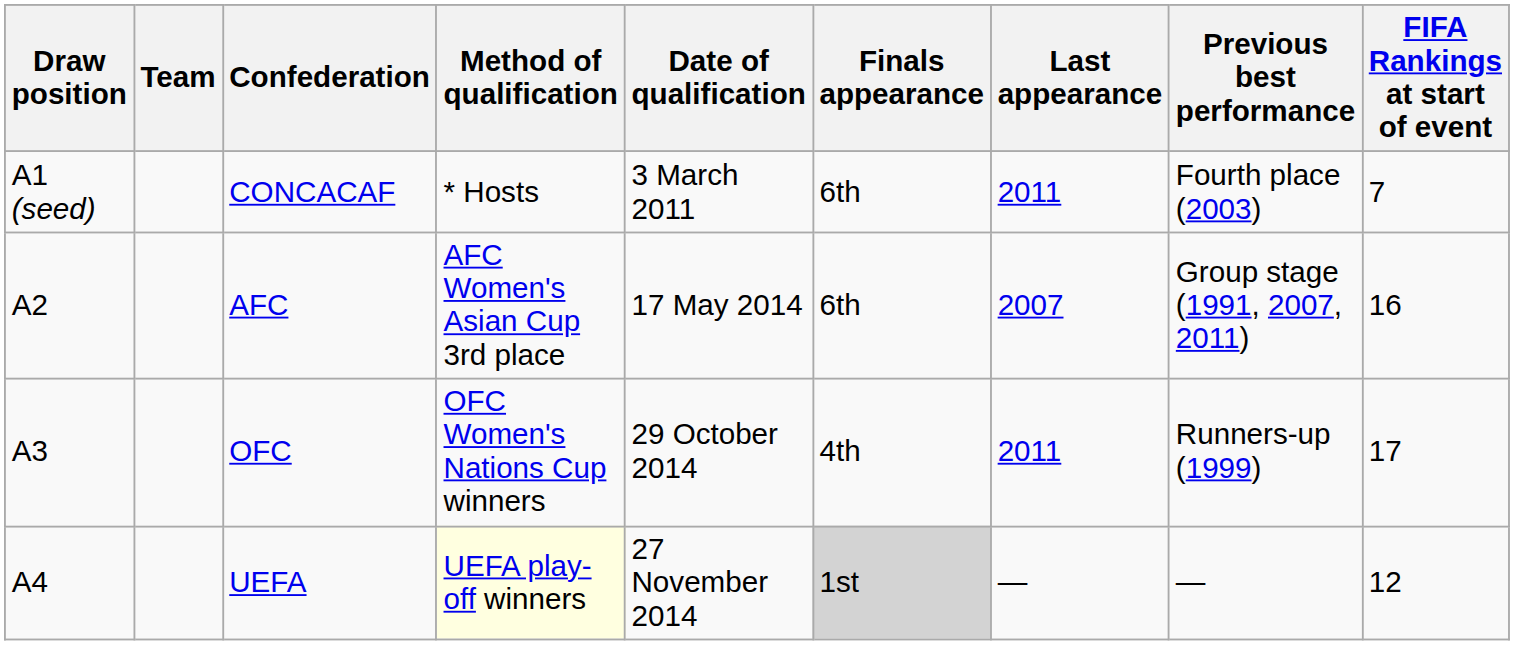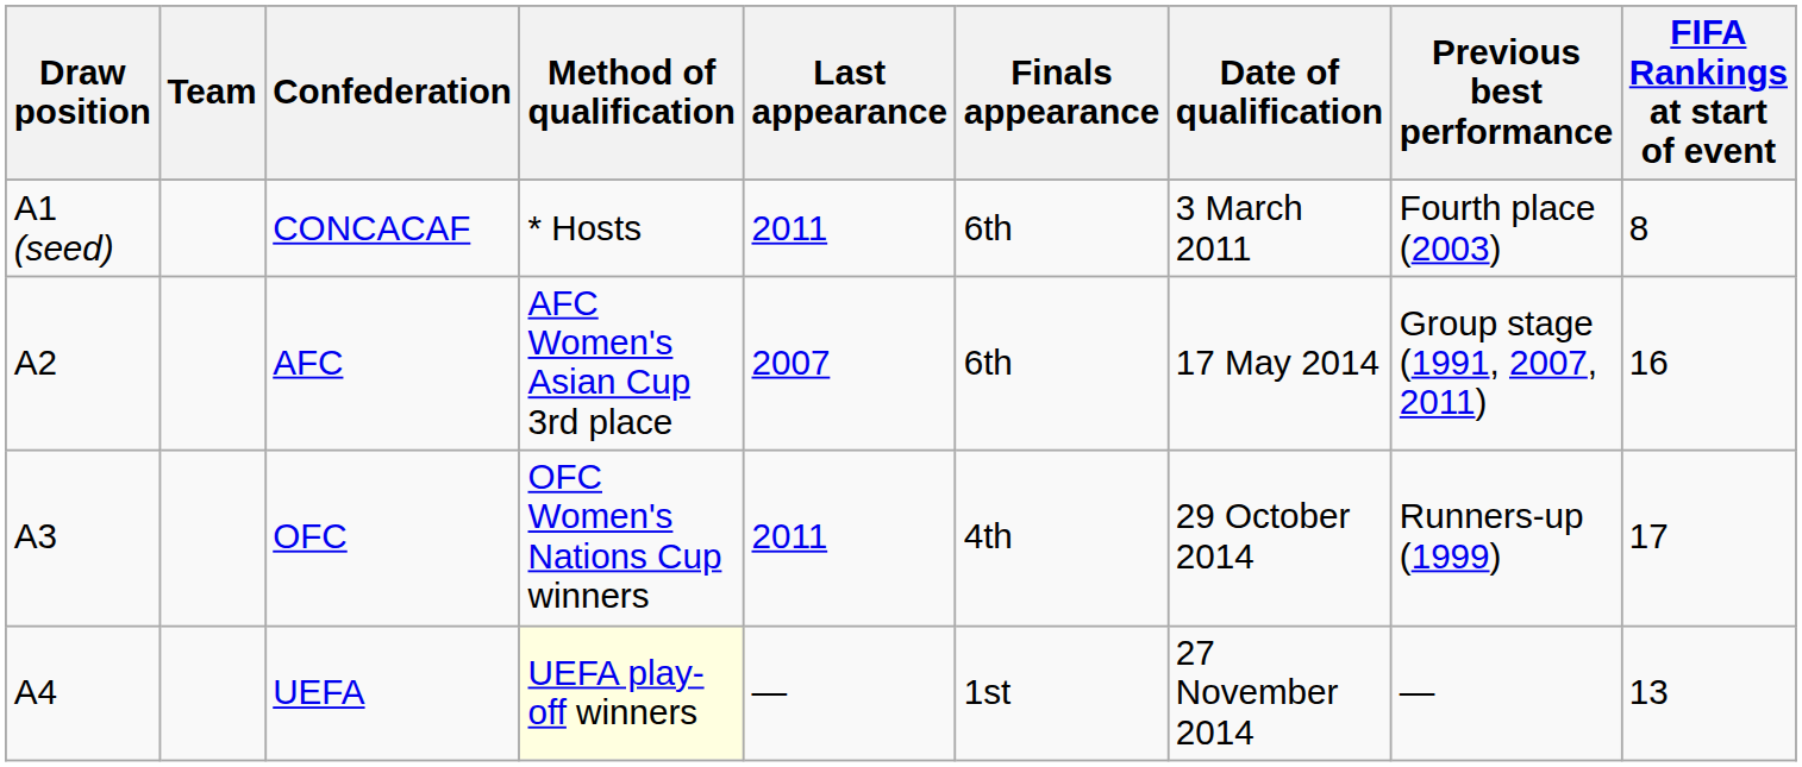columns swapped: Date of qualification <-> Last appearance
CONCACAF | FIFA Rankings at start of event: 7 -> 8
UEFA | Finals appearance: lightgrey background -> no background
UEFA | FIFA Rankings at start of event: 12 -> 13
